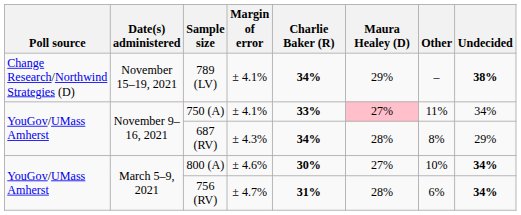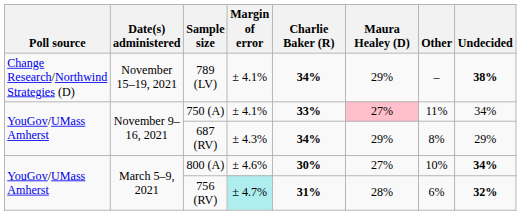687 (RV) | Maura Healey (D): 28% -> 29%
756 (RV) | Margin of error: no background -> paleturquoise background
756 (RV) | Undecided: 34% -> 32%
